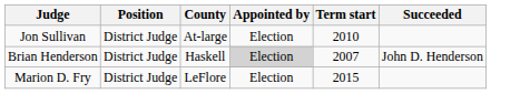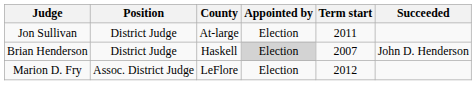Jon Sullivan | Term start: 2010 -> 2011
Marion D. Fry | Position: District Judge -> Assoc. District Judge
Marion D. Fry | Term start: 2015 -> 2012
